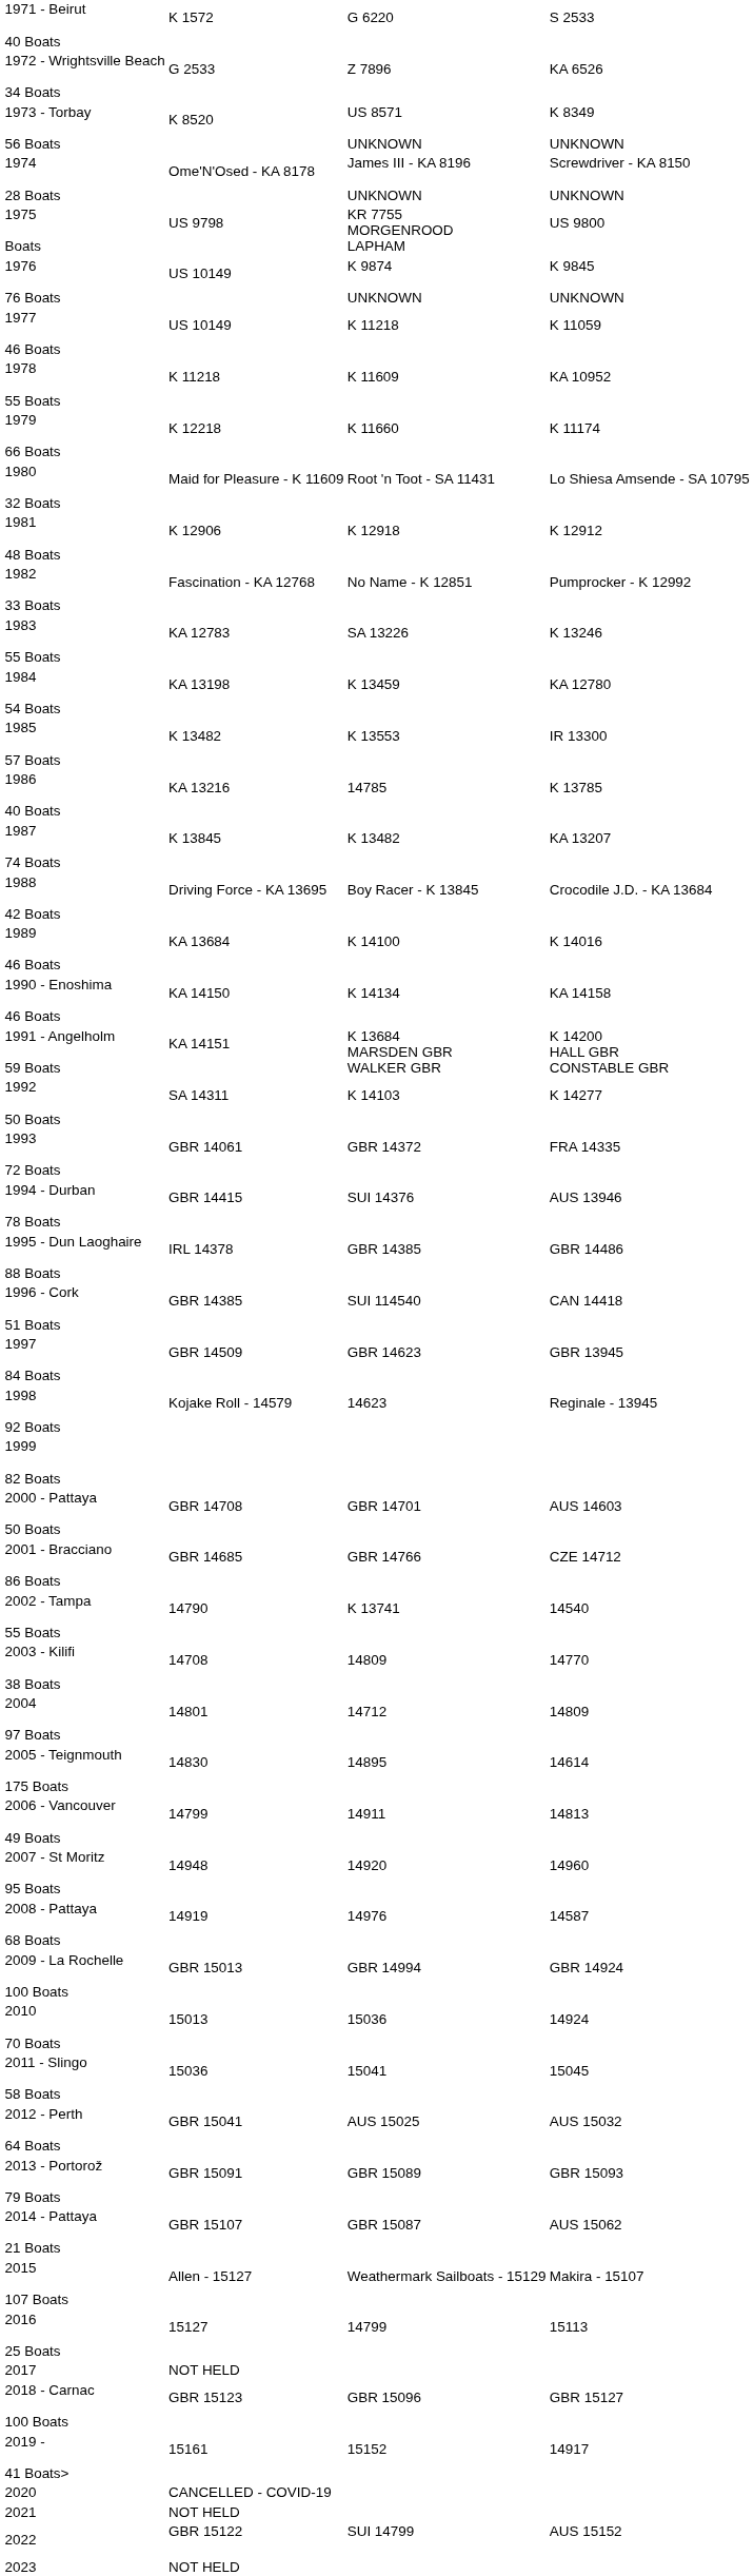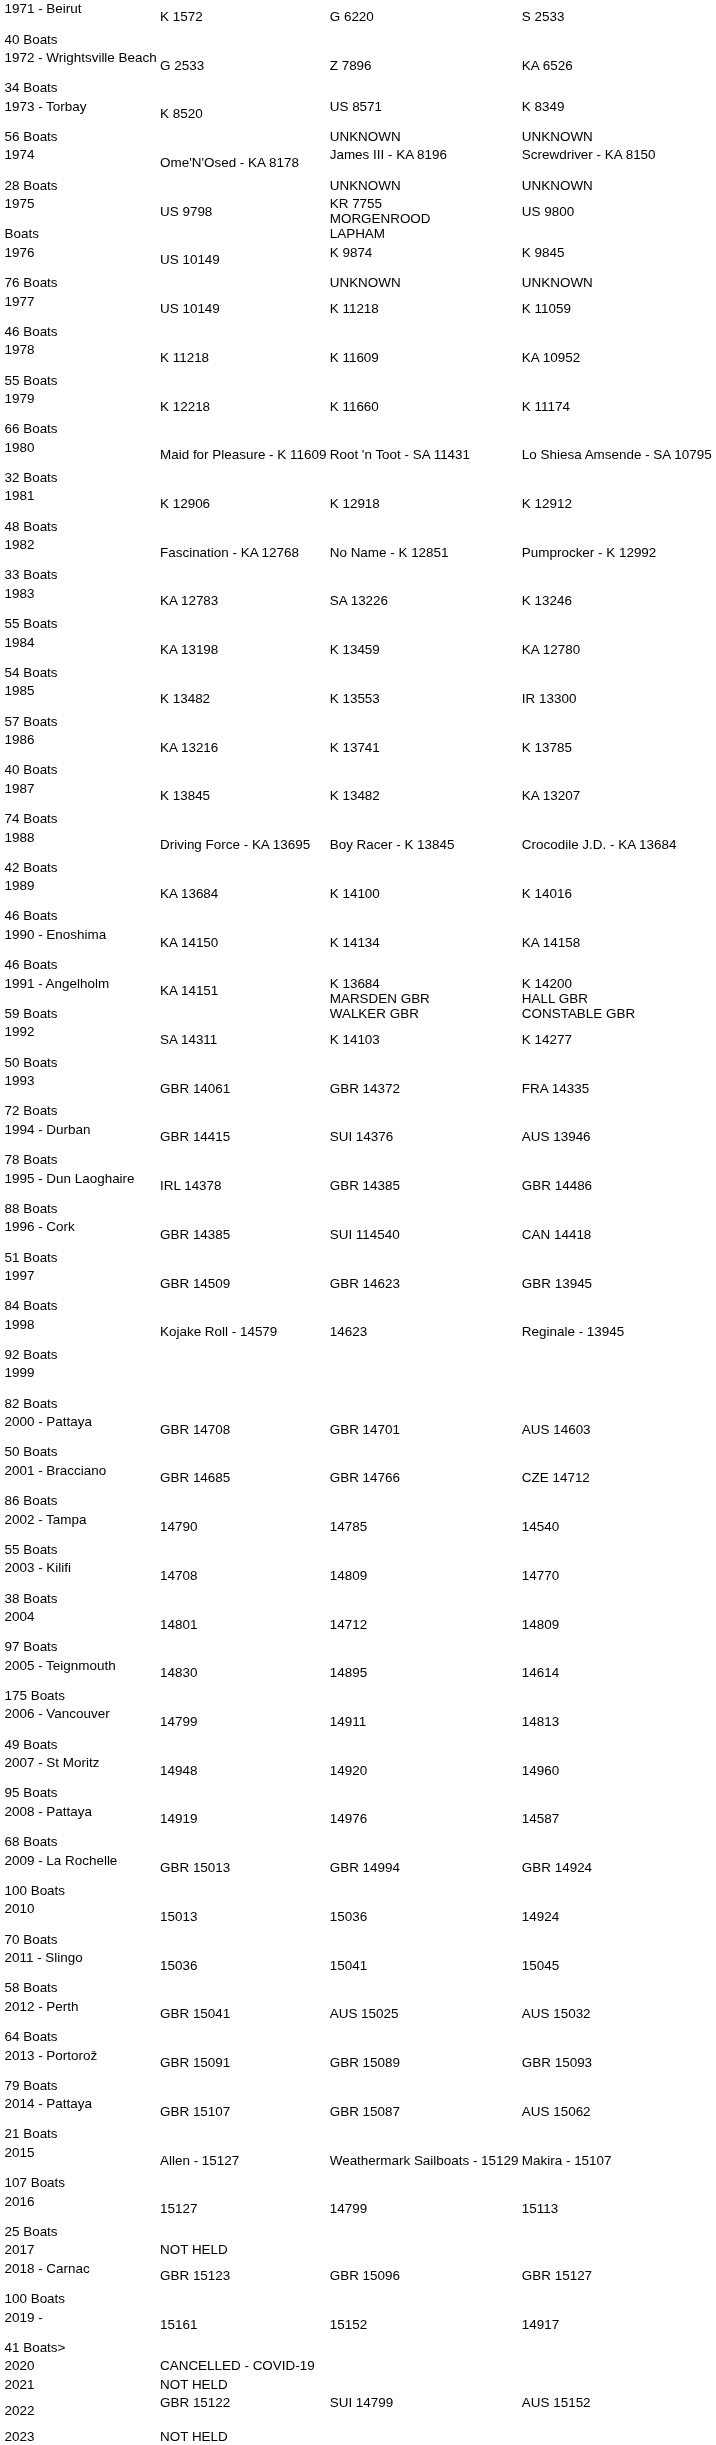1986 40 Boats | column 3: 14785 -> K 13741
2002 - Tampa 55 Boats | column 3: K 13741 -> 14785
